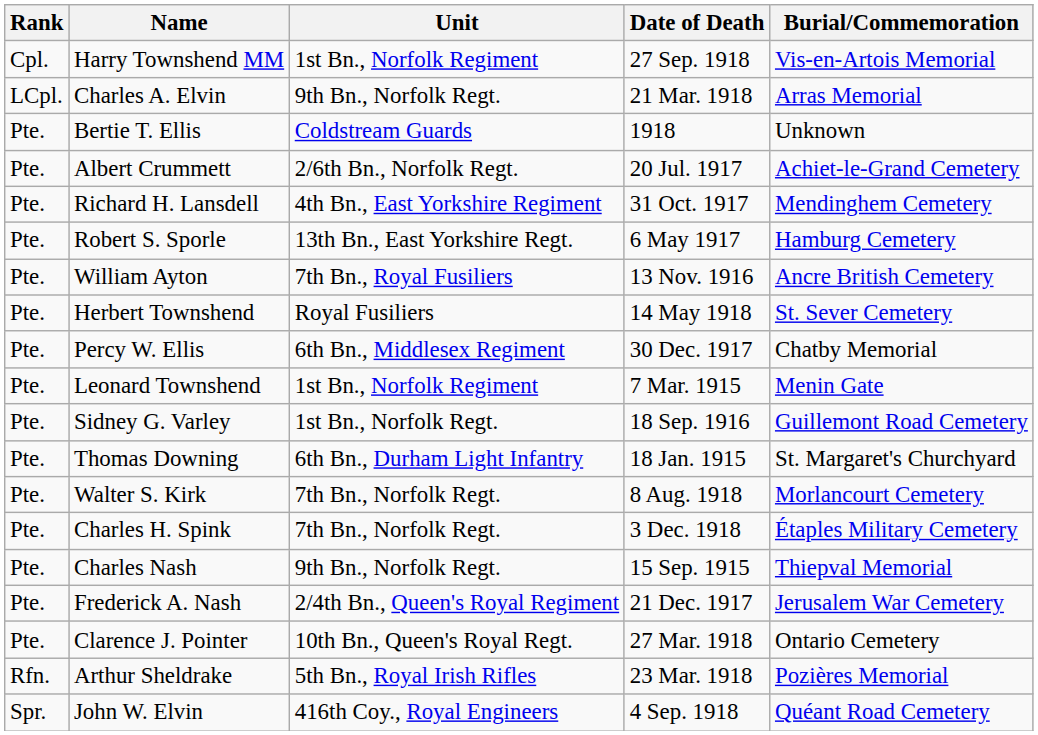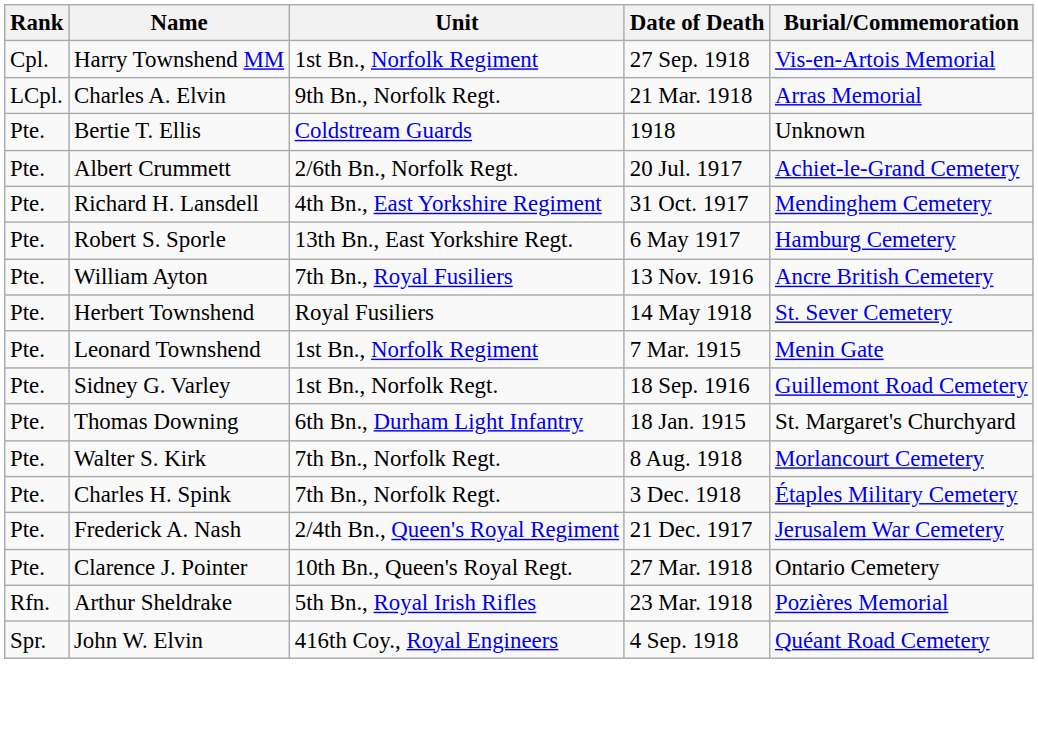- row: Pte. | Percy W. Ellis | 6th Bn., Middlesex Regiment | 30 Dec. 1917 | Chatby Memorial
- row: Pte. | Charles Nash | 9th Bn., Norfolk Regt. | 15 Sep. 1915 | Thiepval Memorial
